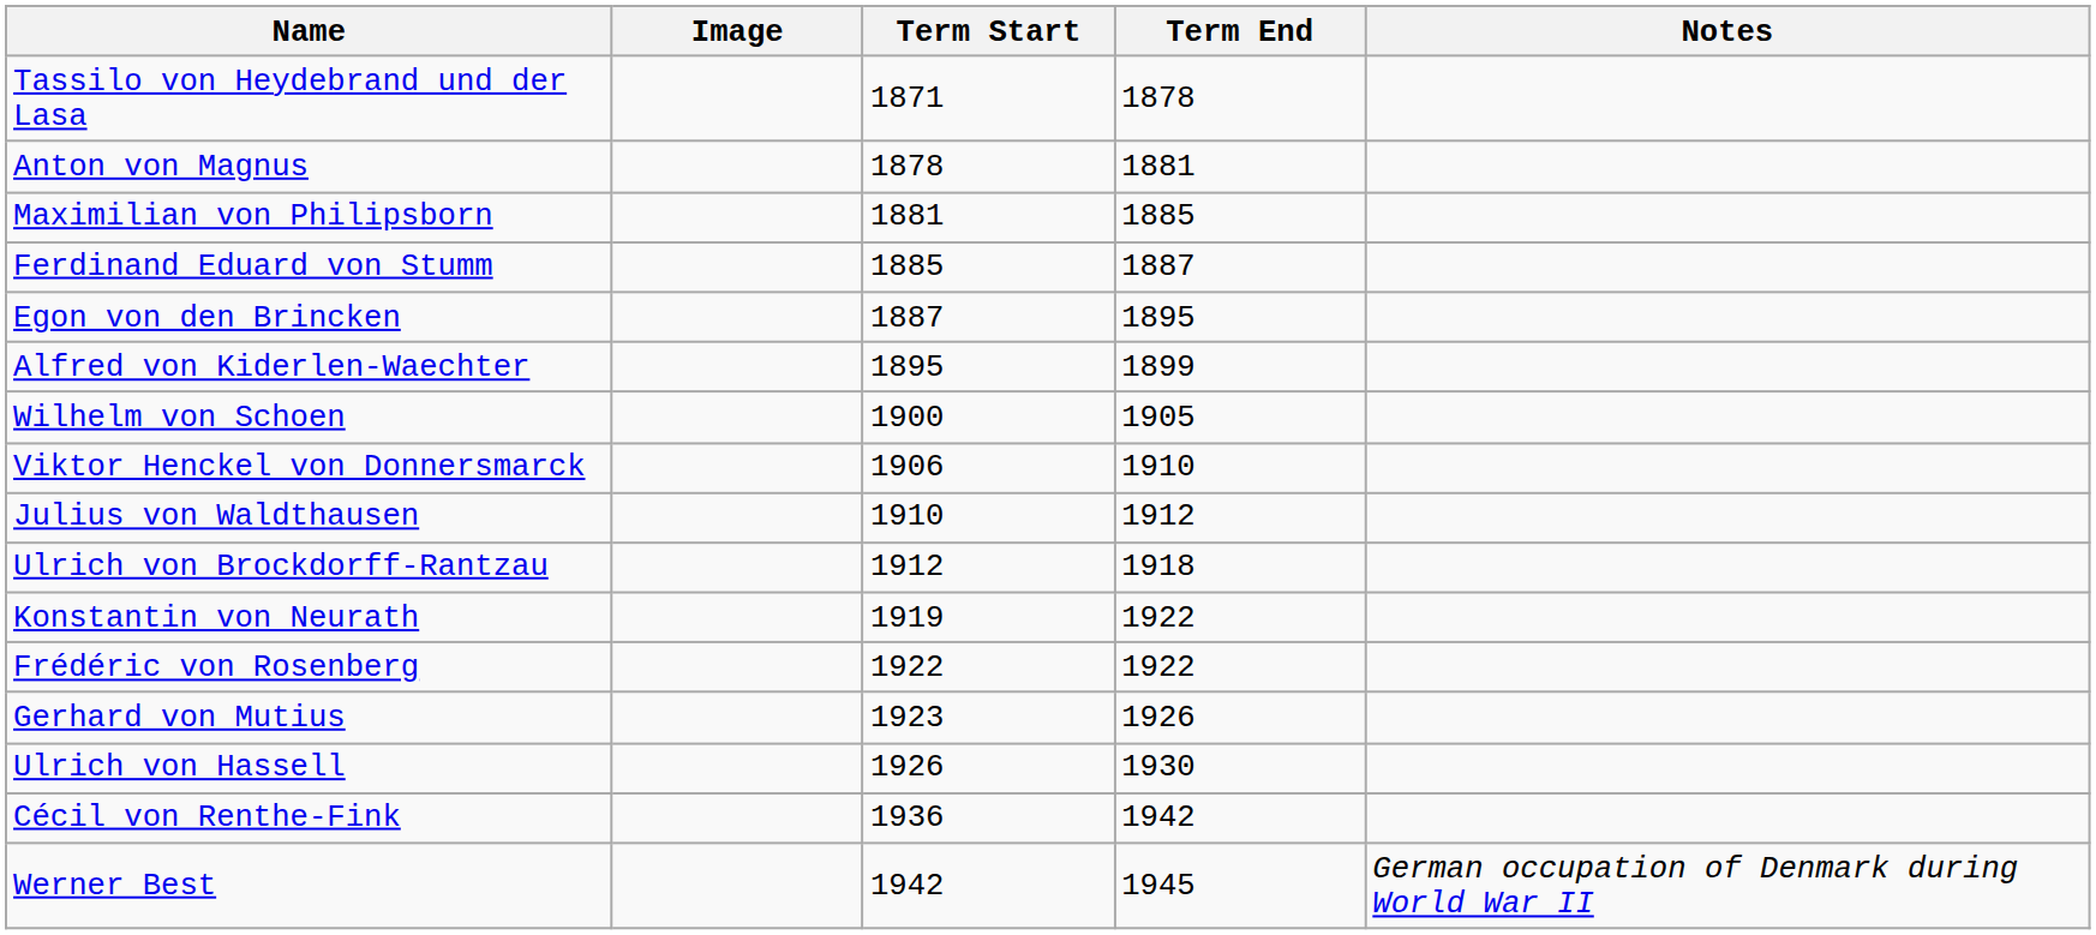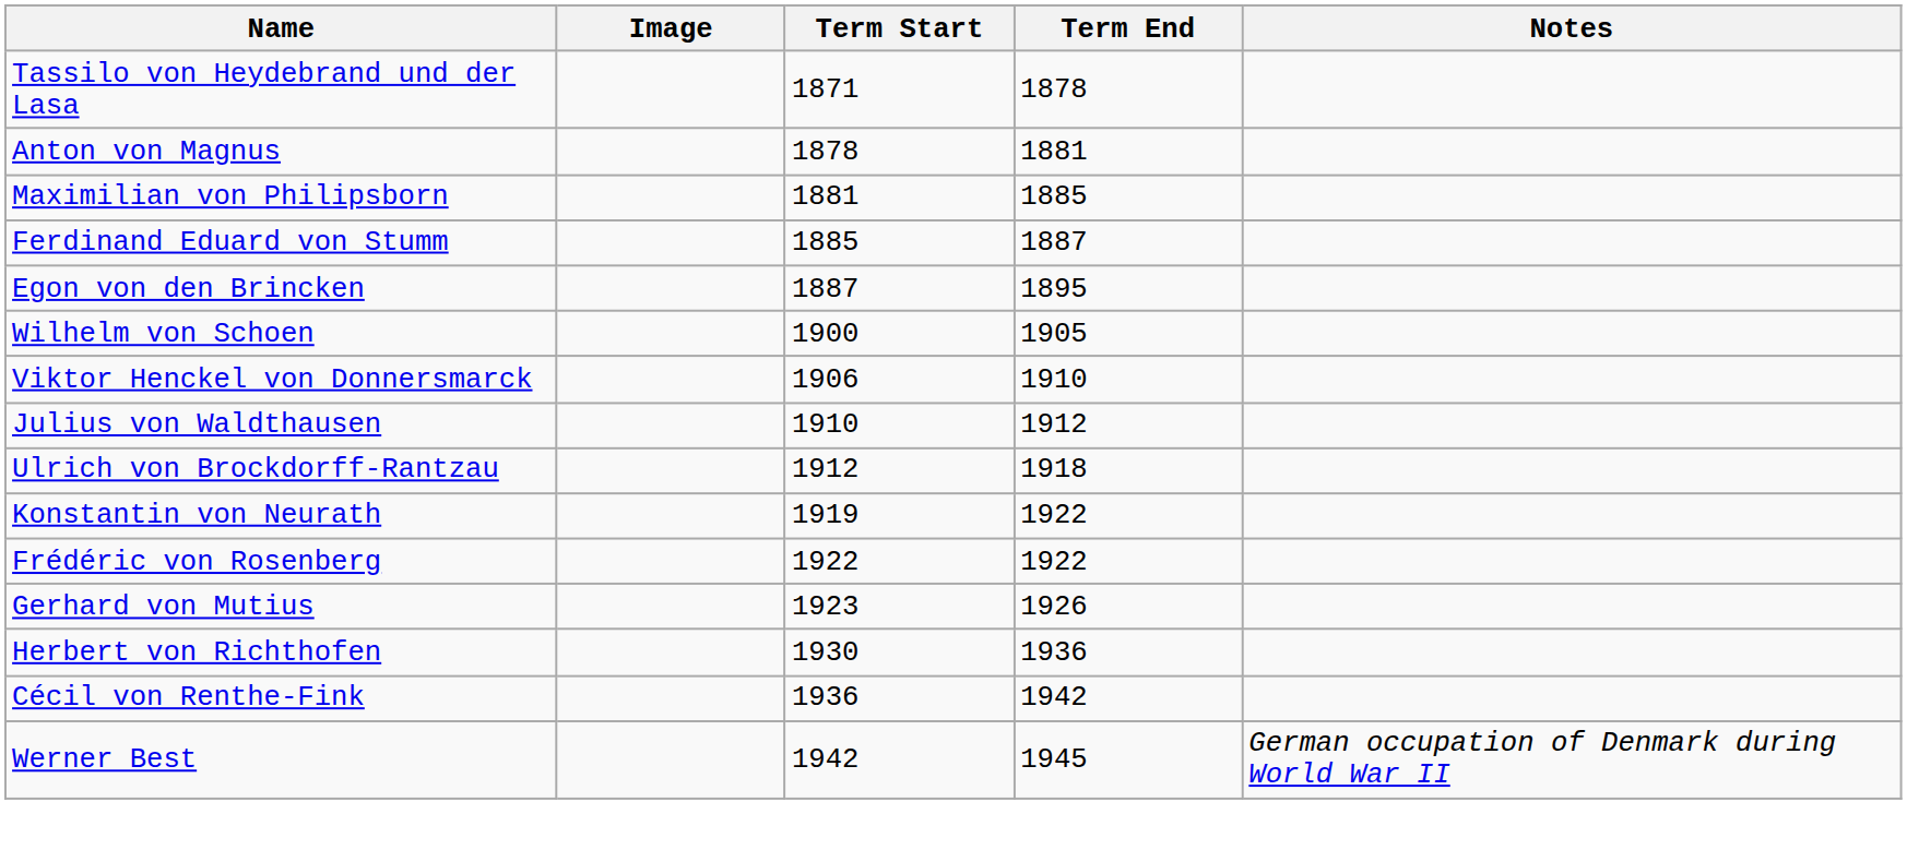- row: Alfred von Kiderlen-Waechter | 1895 | 1899
- row: Ulrich von Hassell | 1926 | 1930
+ row: Herbert von Richthofen | 1930 | 1936
